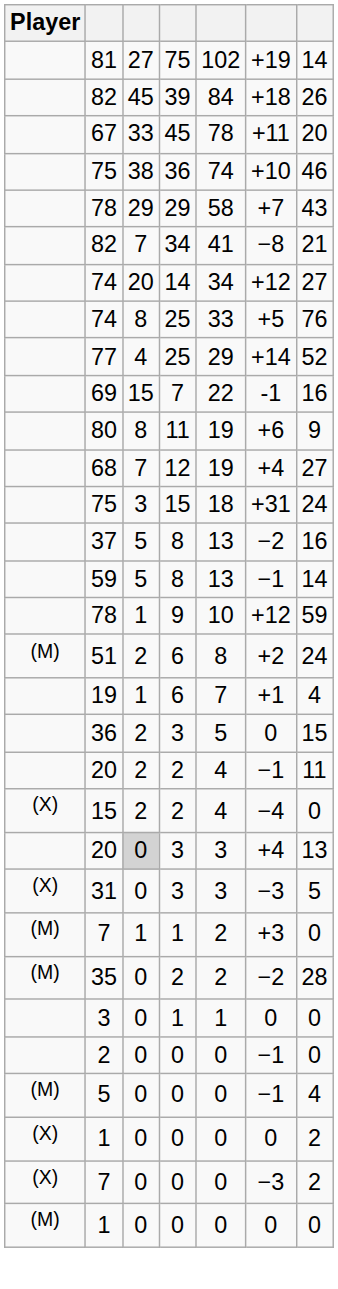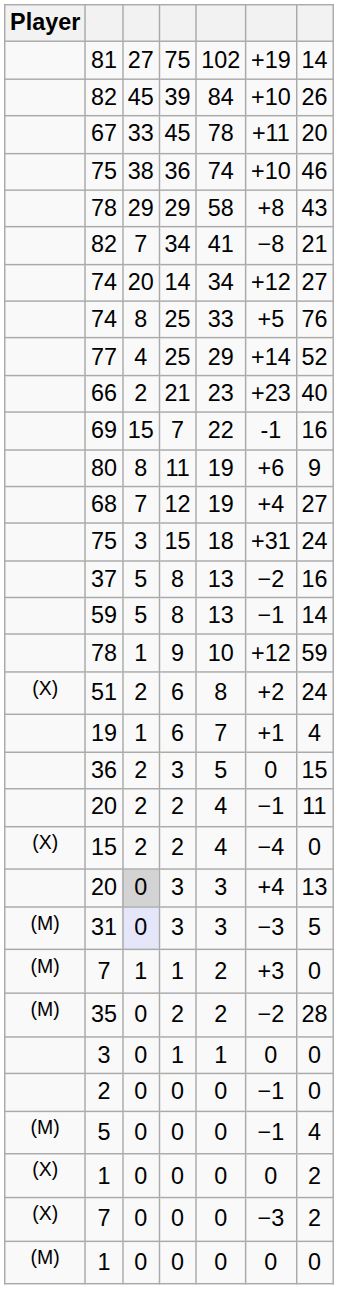82 / 39 | column 6: +18 -> +10
78 / 29 | column 6: +7 -> +8
+ row: 66 | 2 | 21 | 23 | +23 | 40
51 | Player: (M) -> (X)
31 | Player: (X) -> (M)
31 | column 3: no background -> lavender background
